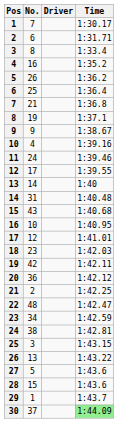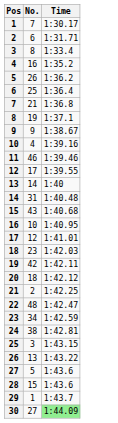- column: Driver
11 | No.: 24 -> 46
20 | No.: 36 -> 18
30 | No.: 37 -> 27
